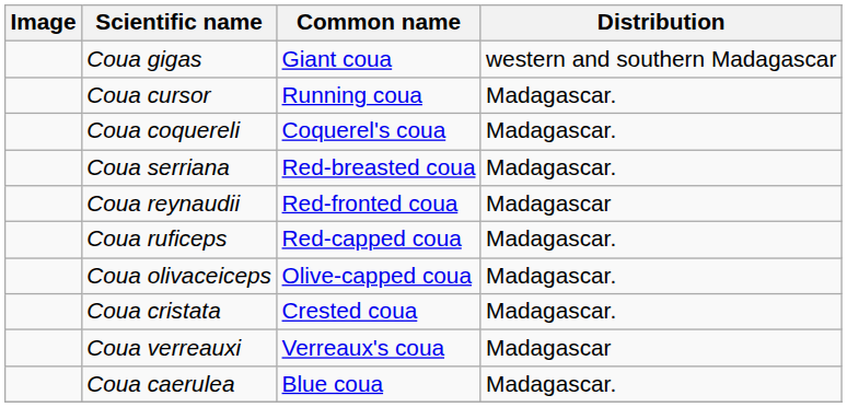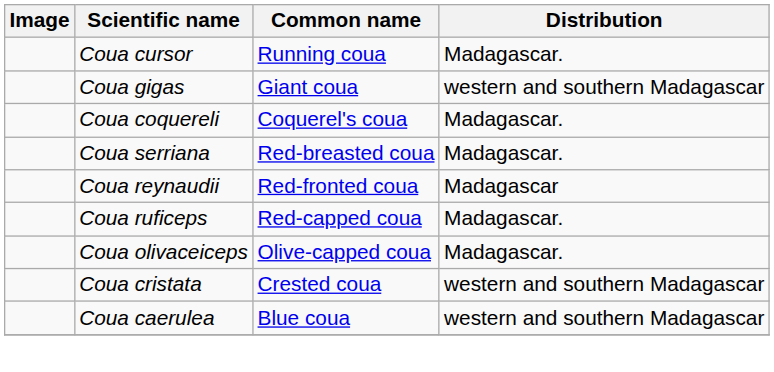rows swapped: Coua cursor <-> Coua gigas
Coua cristata | Distribution: Madagascar. -> western and southern Madagascar
- row: Coua verreauxi | Verreaux's coua | Madagascar
Coua caerulea | Distribution: Madagascar. -> western and southern Madagascar
